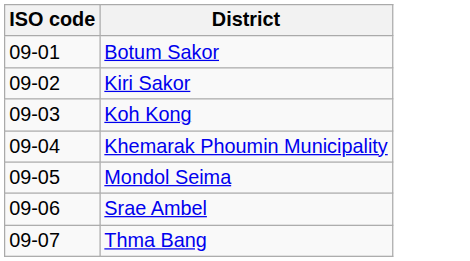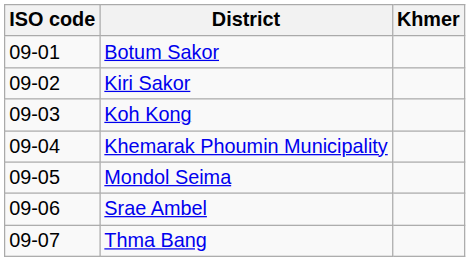+ column: Khmer
